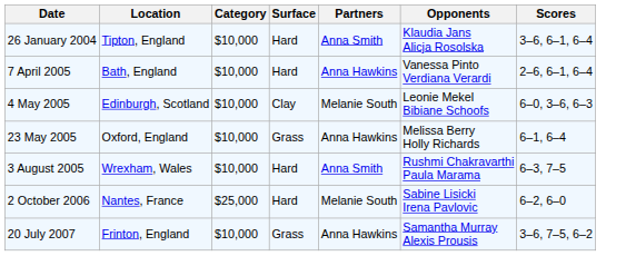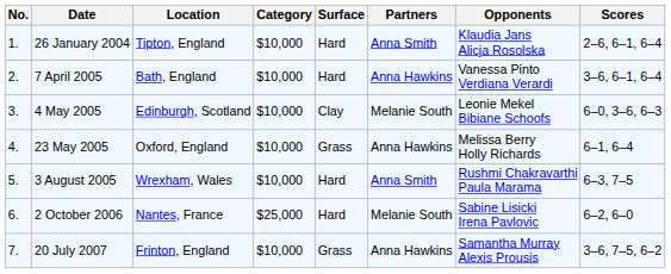+ column: No. | 1. | 2. | 3. | 4. | 5. | 6. | 7.
26 January 2004 | Scores: 3–6, 6–1, 6–4 -> 2–6, 6–1, 6–4
7 April 2005 | Scores: 2–6, 6–1, 6–4 -> 3–6, 6–1, 6–4
